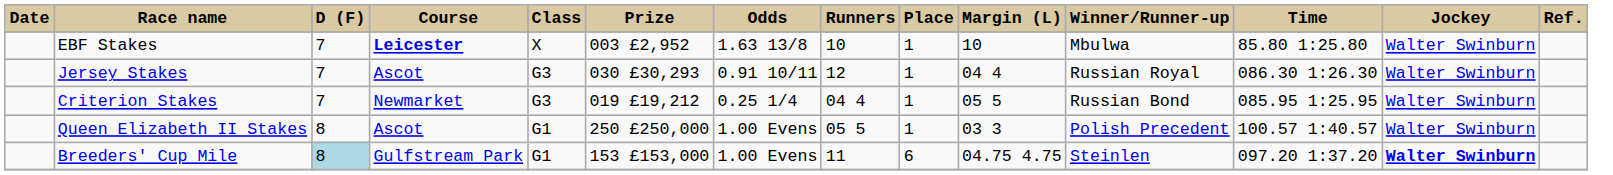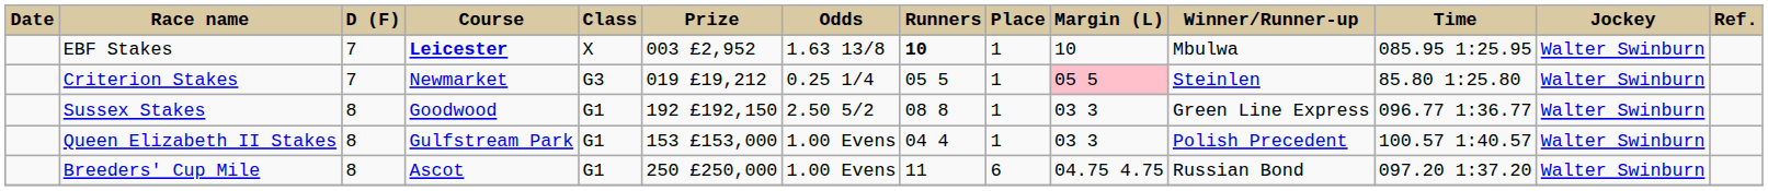EBF Stakes | Runners: normal -> bold
EBF Stakes | Time: 85.80 1:25.80 -> 085.95 1:25.95
- row: Jersey Stakes | 7 | Ascot | G3 | 030 £30,293 | 0.91 10/11 | 12 | 1 | 04 4 | Russian Royal | 086.30 1:26.30 | Walter Swinburn
Criterion Stakes | Runners: 04 4 -> 05 5
Criterion Stakes | Margin (L): no background -> pink background
Criterion Stakes | Winner/Runner-up: Russian Bond -> Steinlen
Criterion Stakes | Time: 085.95 1:25.95 -> 85.80 1:25.80
+ row: Sussex Stakes | 8 | Goodwood | G1 | 192 £192,150 | 2.50 5/2 | 08 8 | 1 | 03 3 | Green Line Express | 096.77 1:36.77 | Walter Swinburn
Queen Elizabeth II Stakes | Course: Ascot -> Gulfstream Park
Queen Elizabeth II Stakes | Prize: 250 £250,000 -> 153 £153,000
Queen Elizabeth II Stakes | Runners: 05 5 -> 04 4
Breeders' Cup Mile | D (F): lightblue background -> no background
Breeders' Cup Mile | Course: Gulfstream Park -> Ascot
Breeders' Cup Mile | Prize: 153 £153,000 -> 250 £250,000
Breeders' Cup Mile | Winner/Runner-up: Steinlen -> Russian Bond
Breeders' Cup Mile | Jockey: bold -> normal
